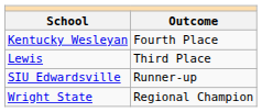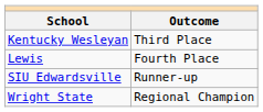Kentucky Wesleyan | Outcome: Fourth Place -> Third Place
Lewis | Outcome: Third Place -> Fourth Place
